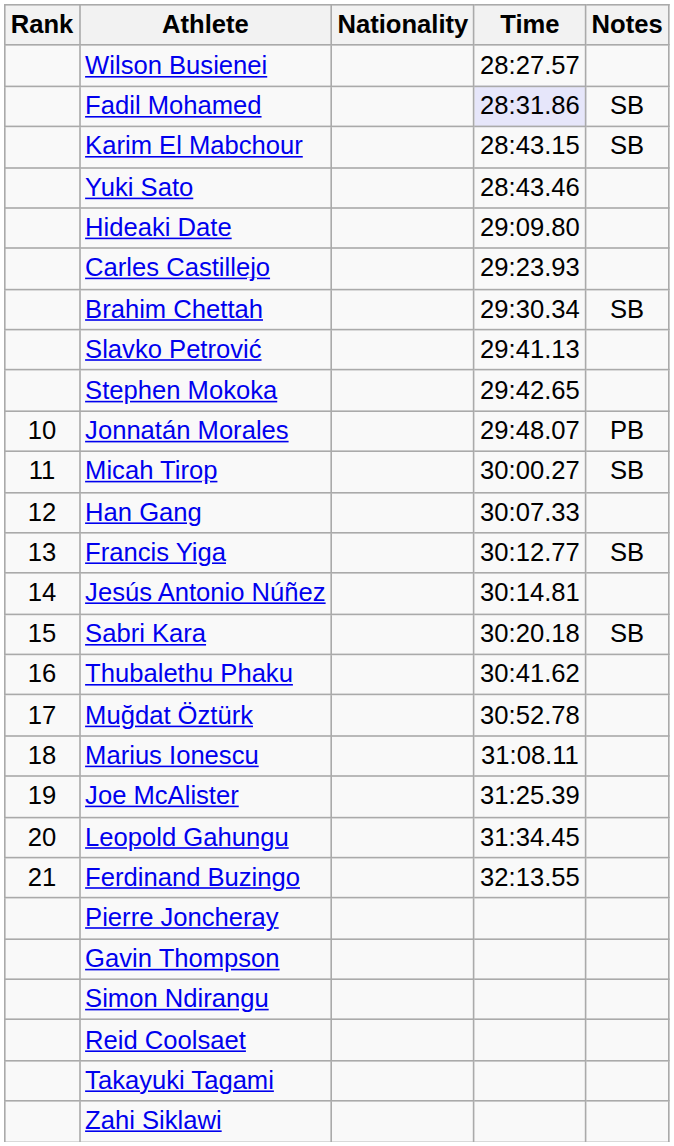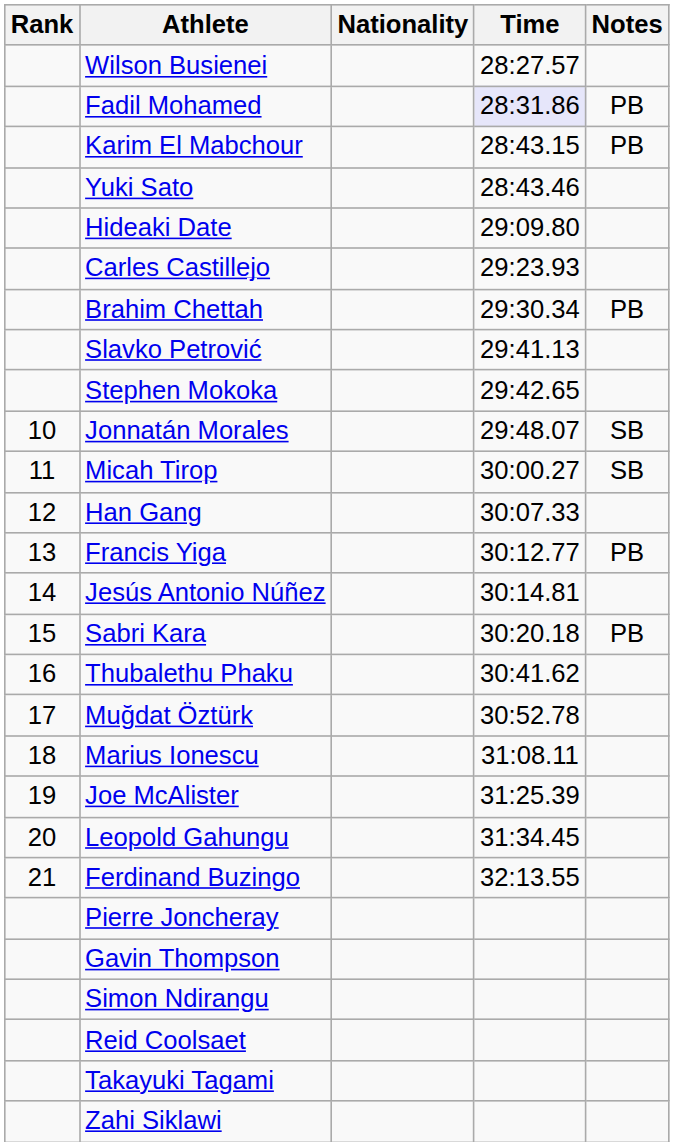Fadil Mohamed | Notes: SB -> PB
Karim El Mabchour | Notes: SB -> PB
Brahim Chettah | Notes: SB -> PB
Jonnatán Morales | Notes: PB -> SB
Francis Yiga | Notes: SB -> PB
Sabri Kara | Notes: SB -> PB
